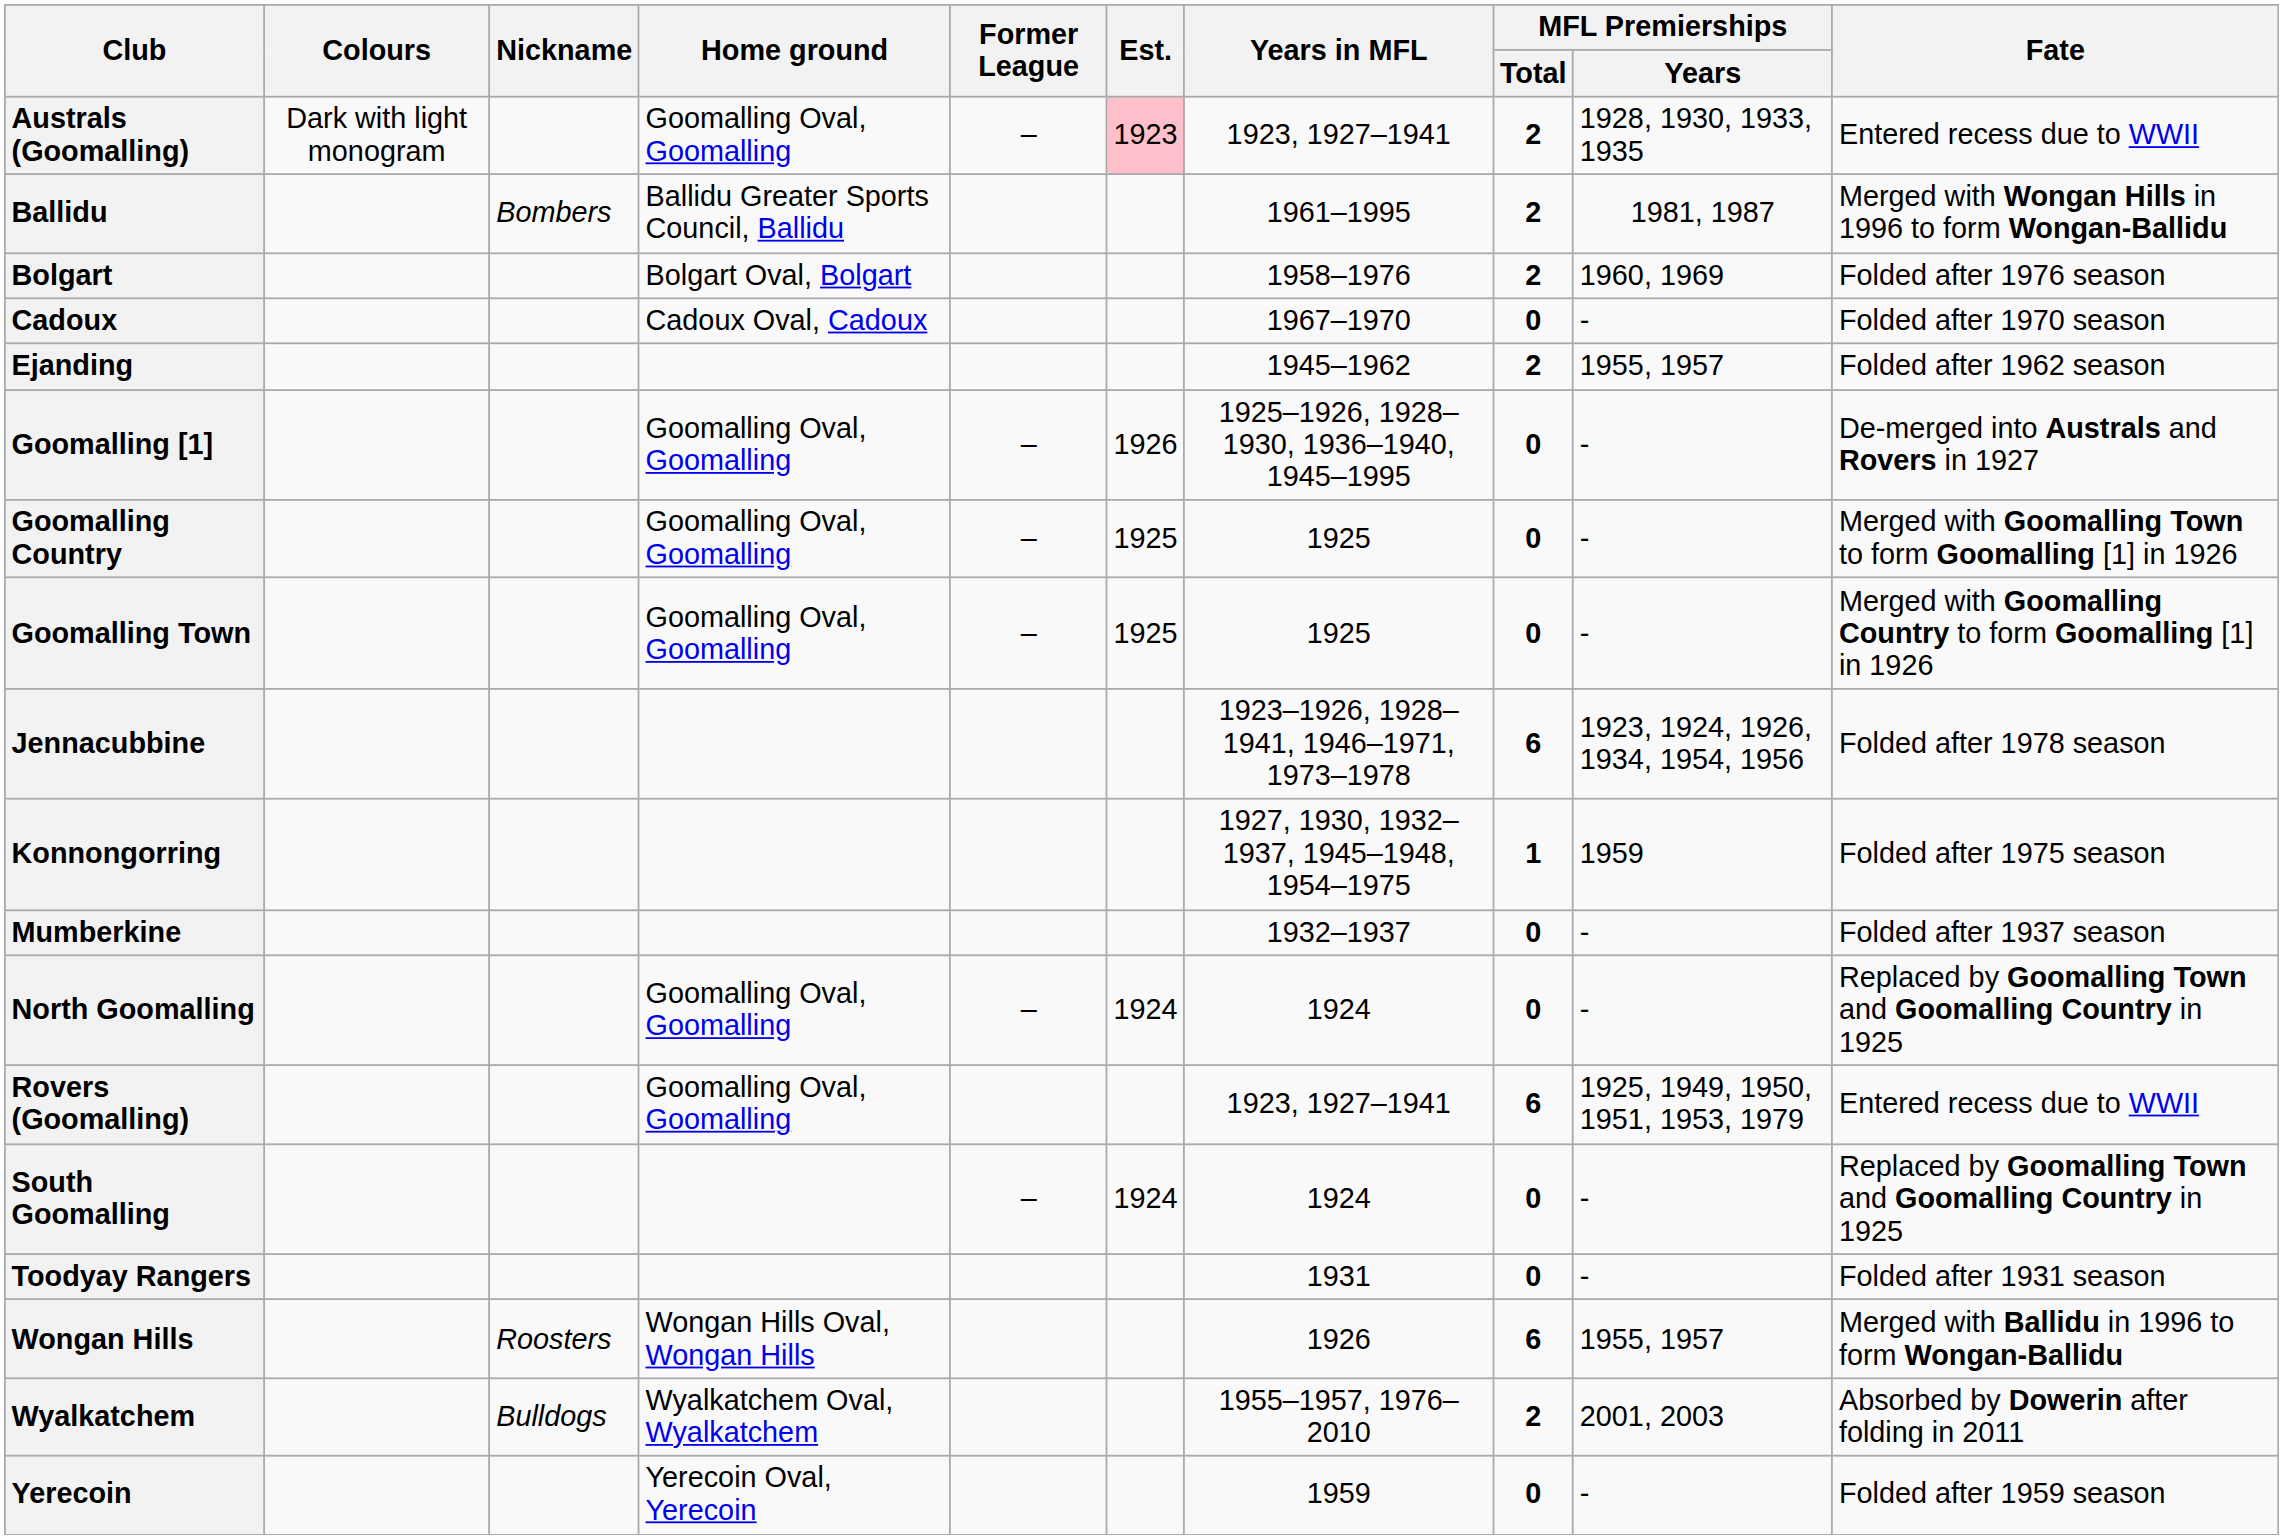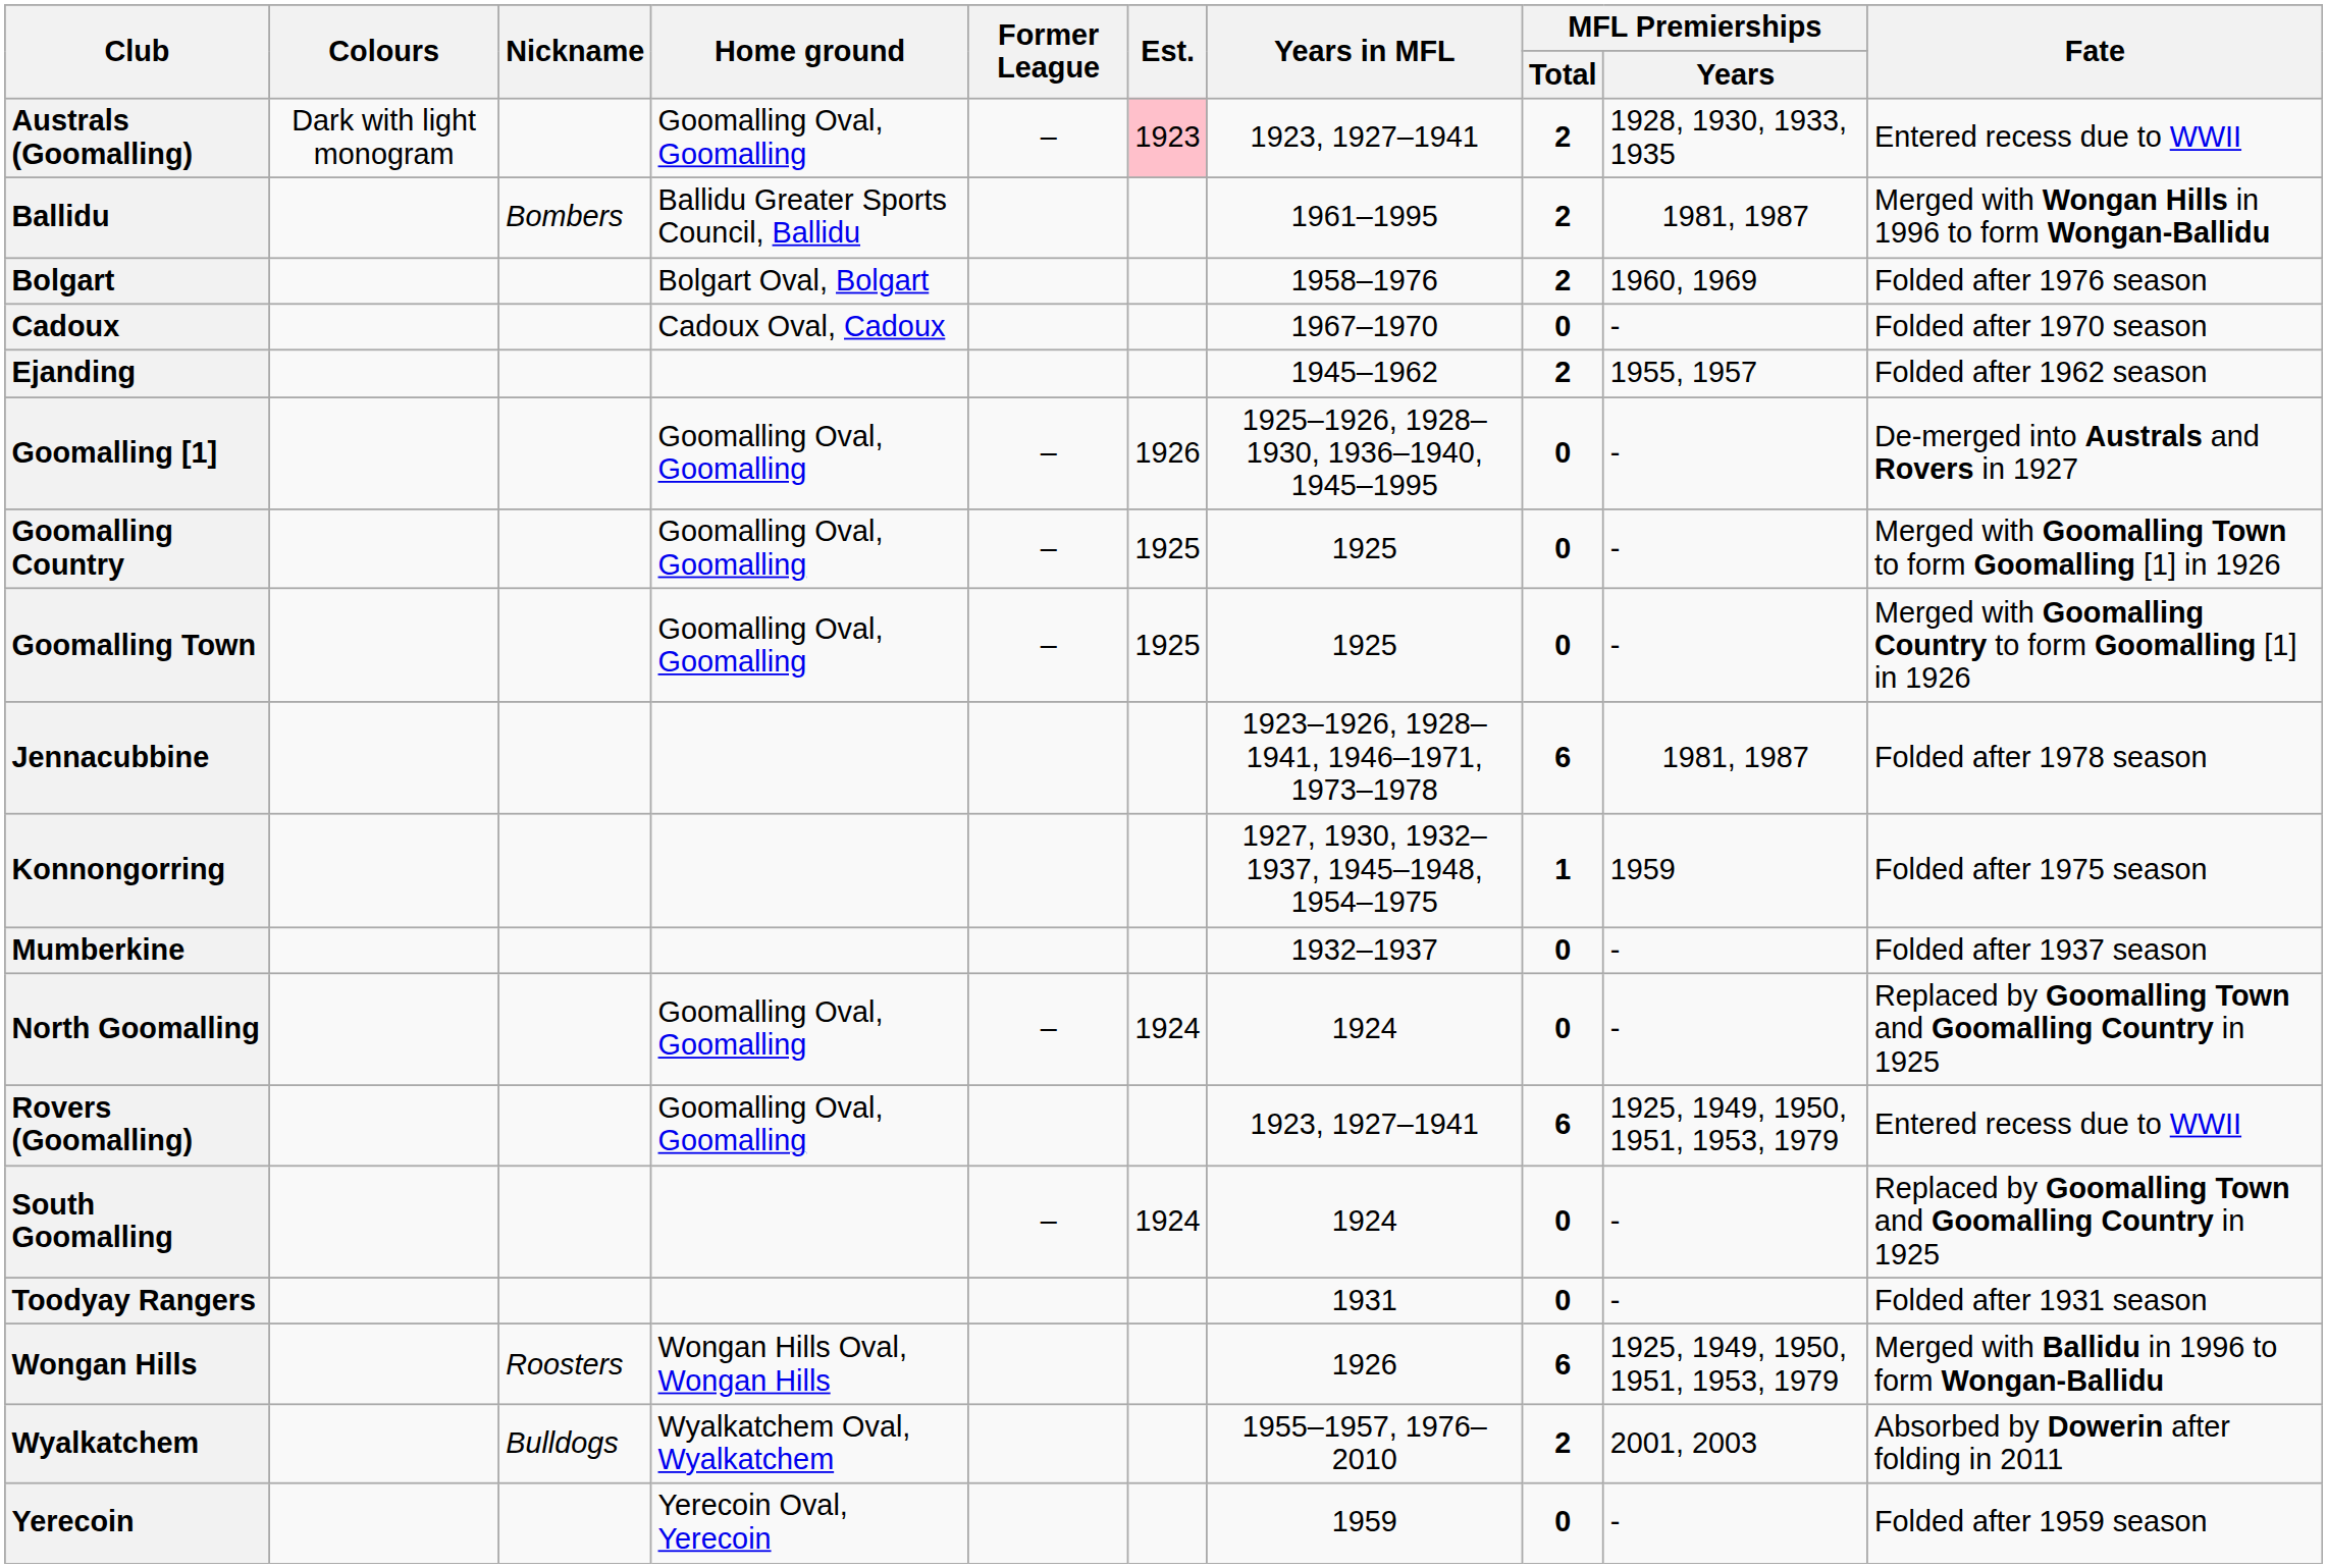Jennacubbine | MFL Premierships / Years: 1923, 1924, 1926, 1934, 1954, 1956 -> 1981, 1987
Wongan Hills | MFL Premierships / Years: 1955, 1957 -> 1925, 1949, 1950, 1951, 1953, 1979
